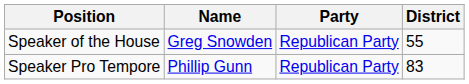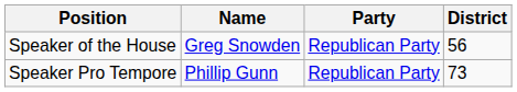Speaker of the House | District: 55 -> 56
Speaker Pro Tempore | District: 83 -> 73
